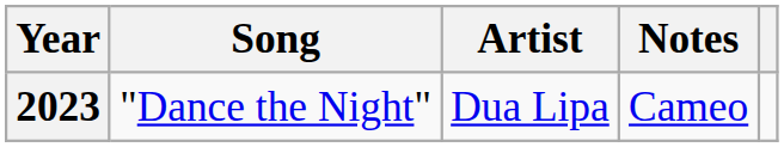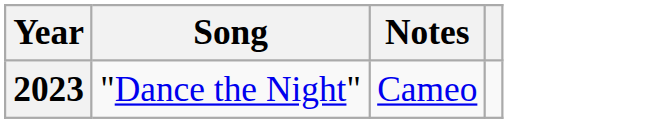- column: Artist | Dua Lipa
